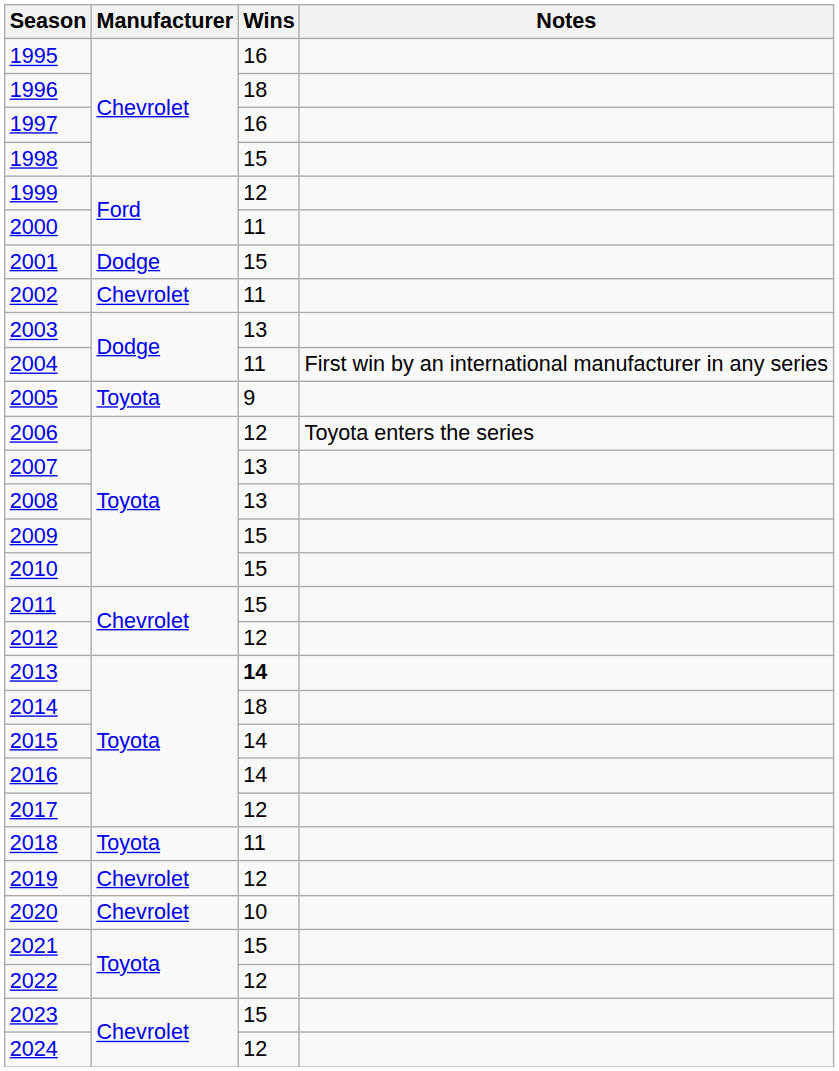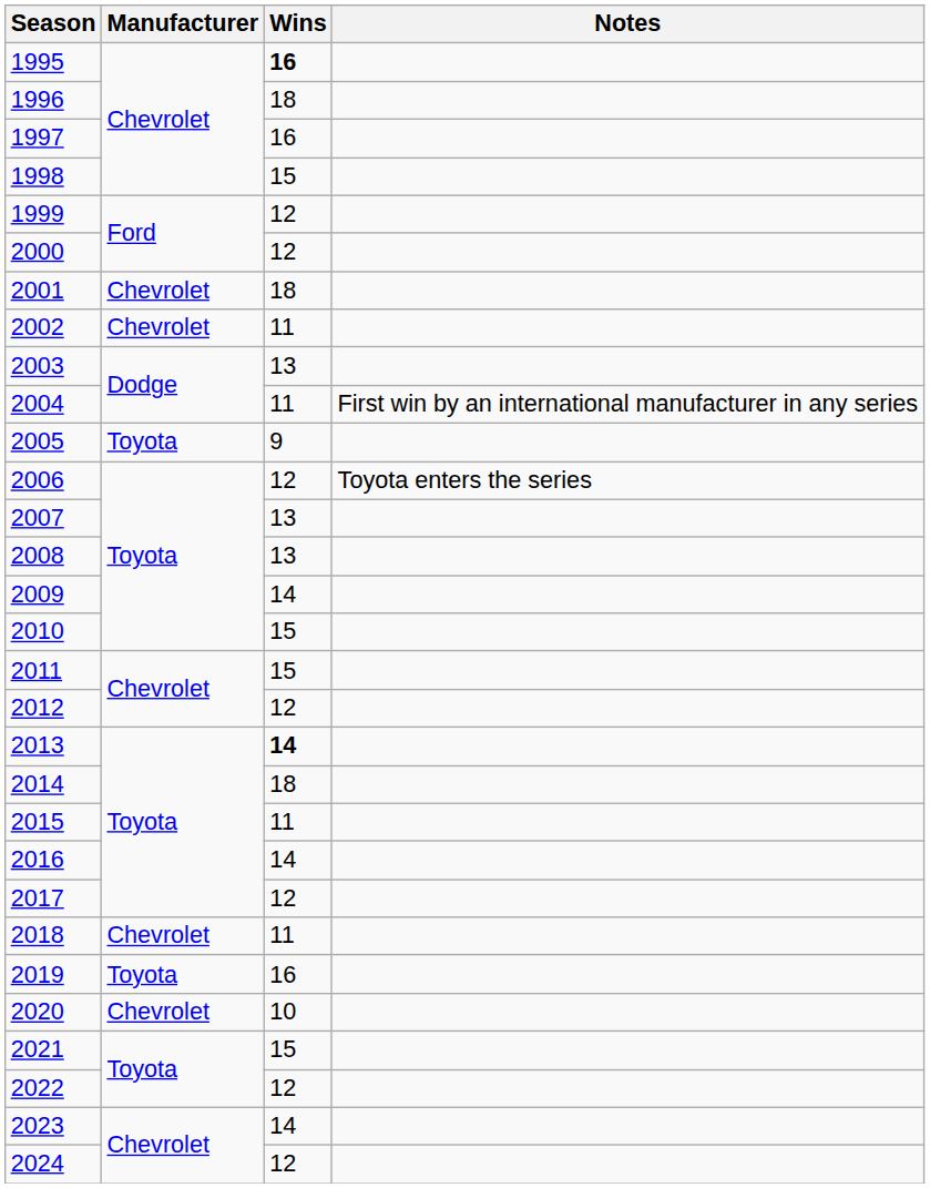1995 | Wins: normal -> bold
2000 | Wins: 11 -> 12
2001 | Manufacturer: Dodge -> Chevrolet
2001 | Wins: 15 -> 18
2009 | Wins: 15 -> 14
2015 | Wins: 14 -> 11
2018 | Manufacturer: Toyota -> Chevrolet
2019 | Manufacturer: Chevrolet -> Toyota
2019 | Wins: 12 -> 16
2023 | Wins: 15 -> 14
